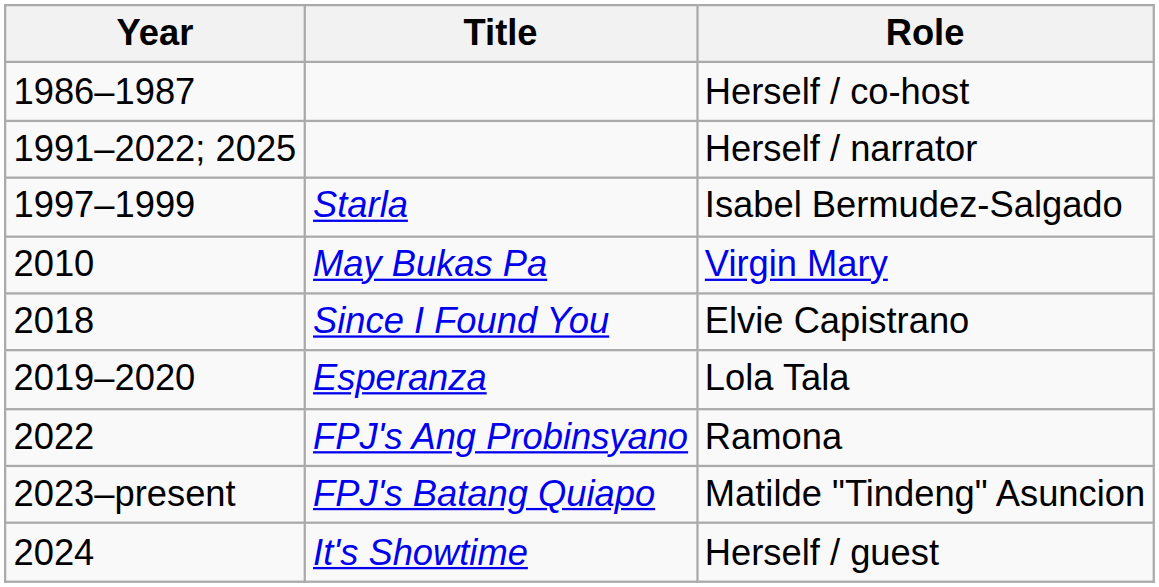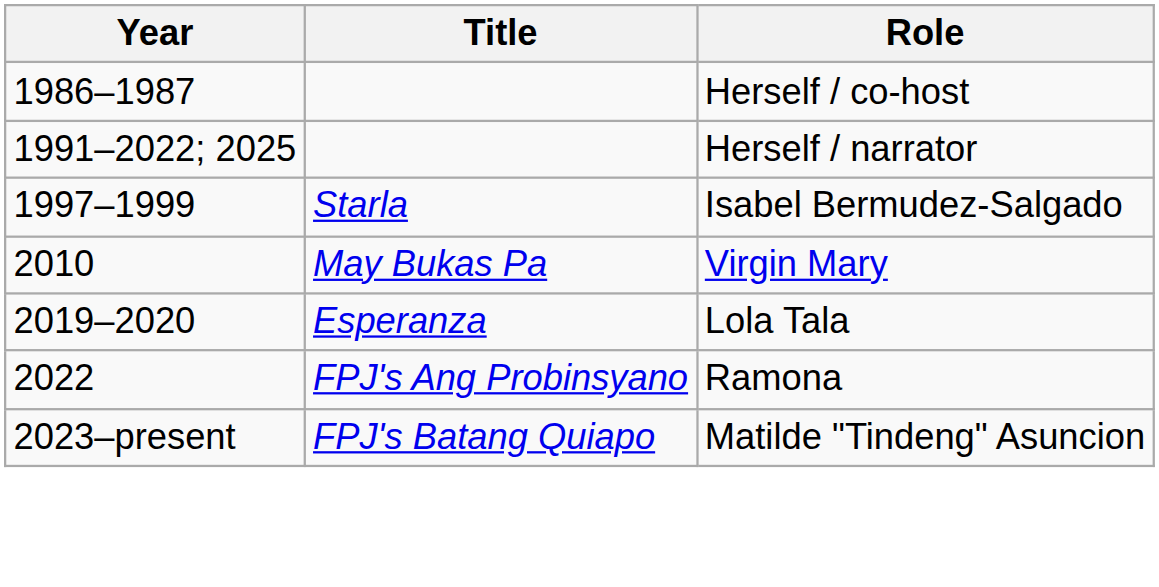- row: 2018 | Since I Found You | Elvie Capistrano
- row: 2024 | It's Showtime | Herself / guest
